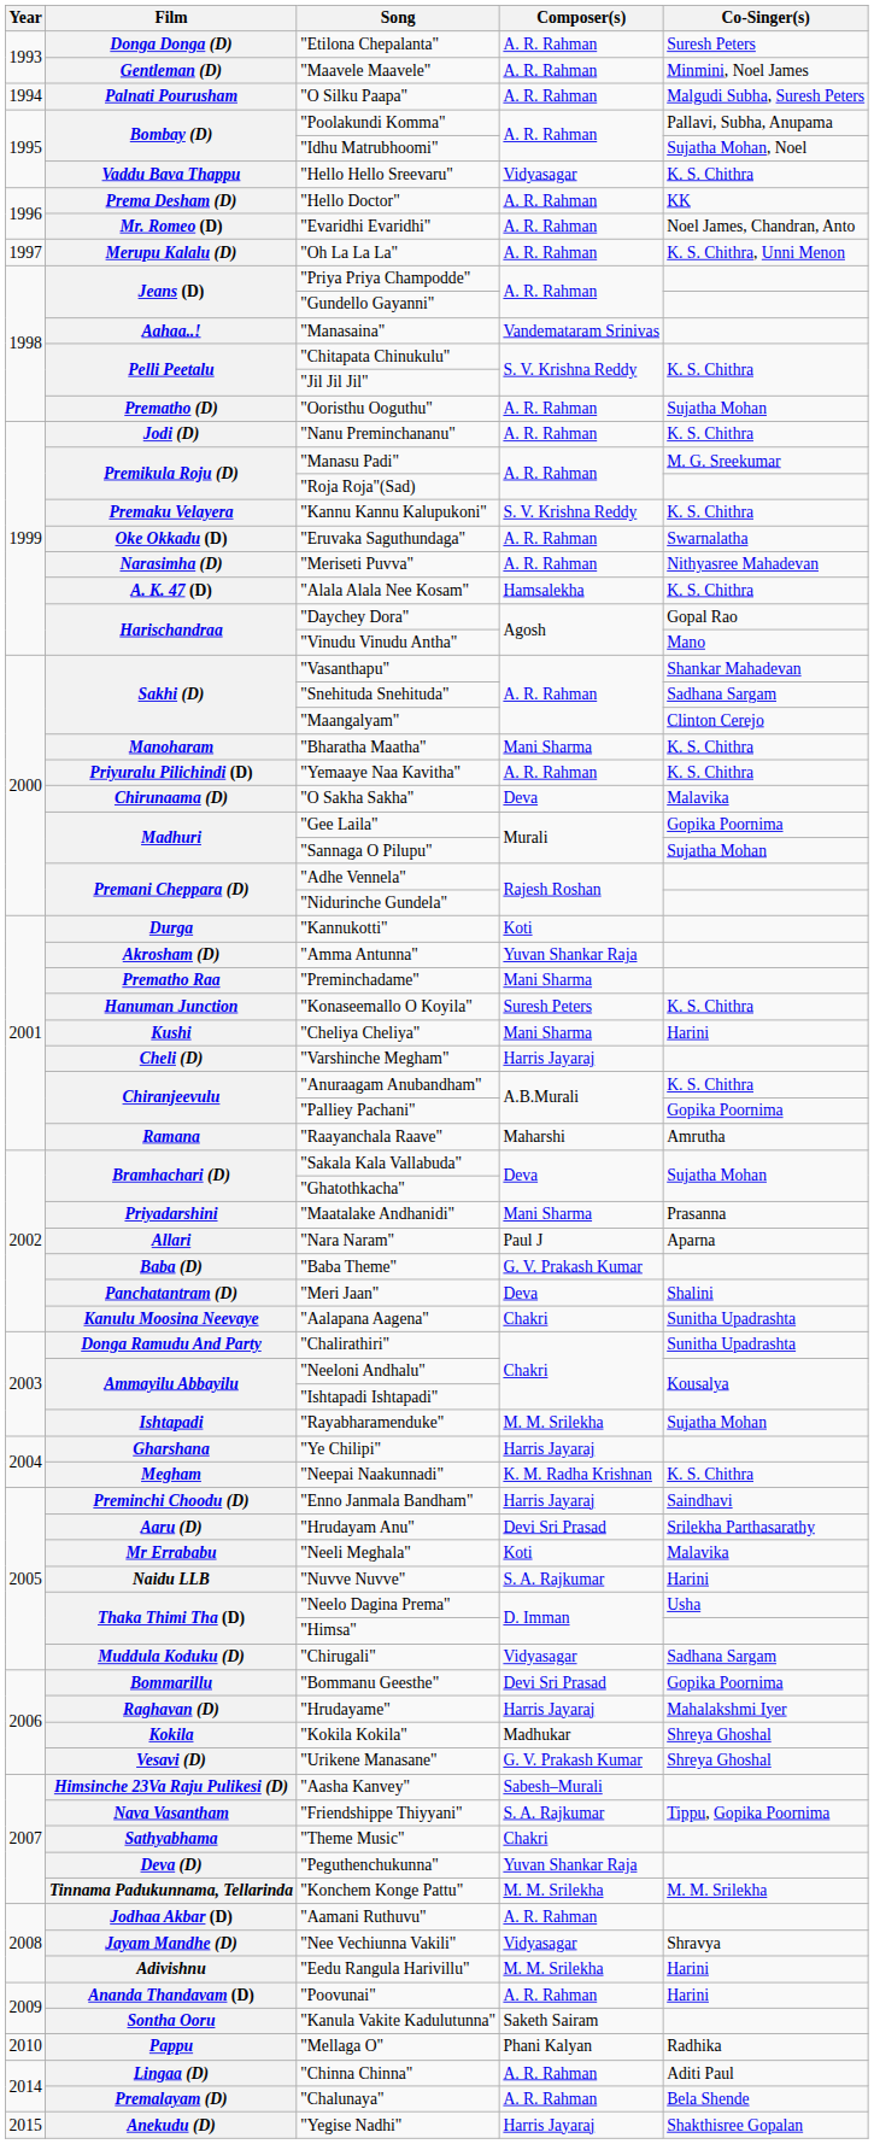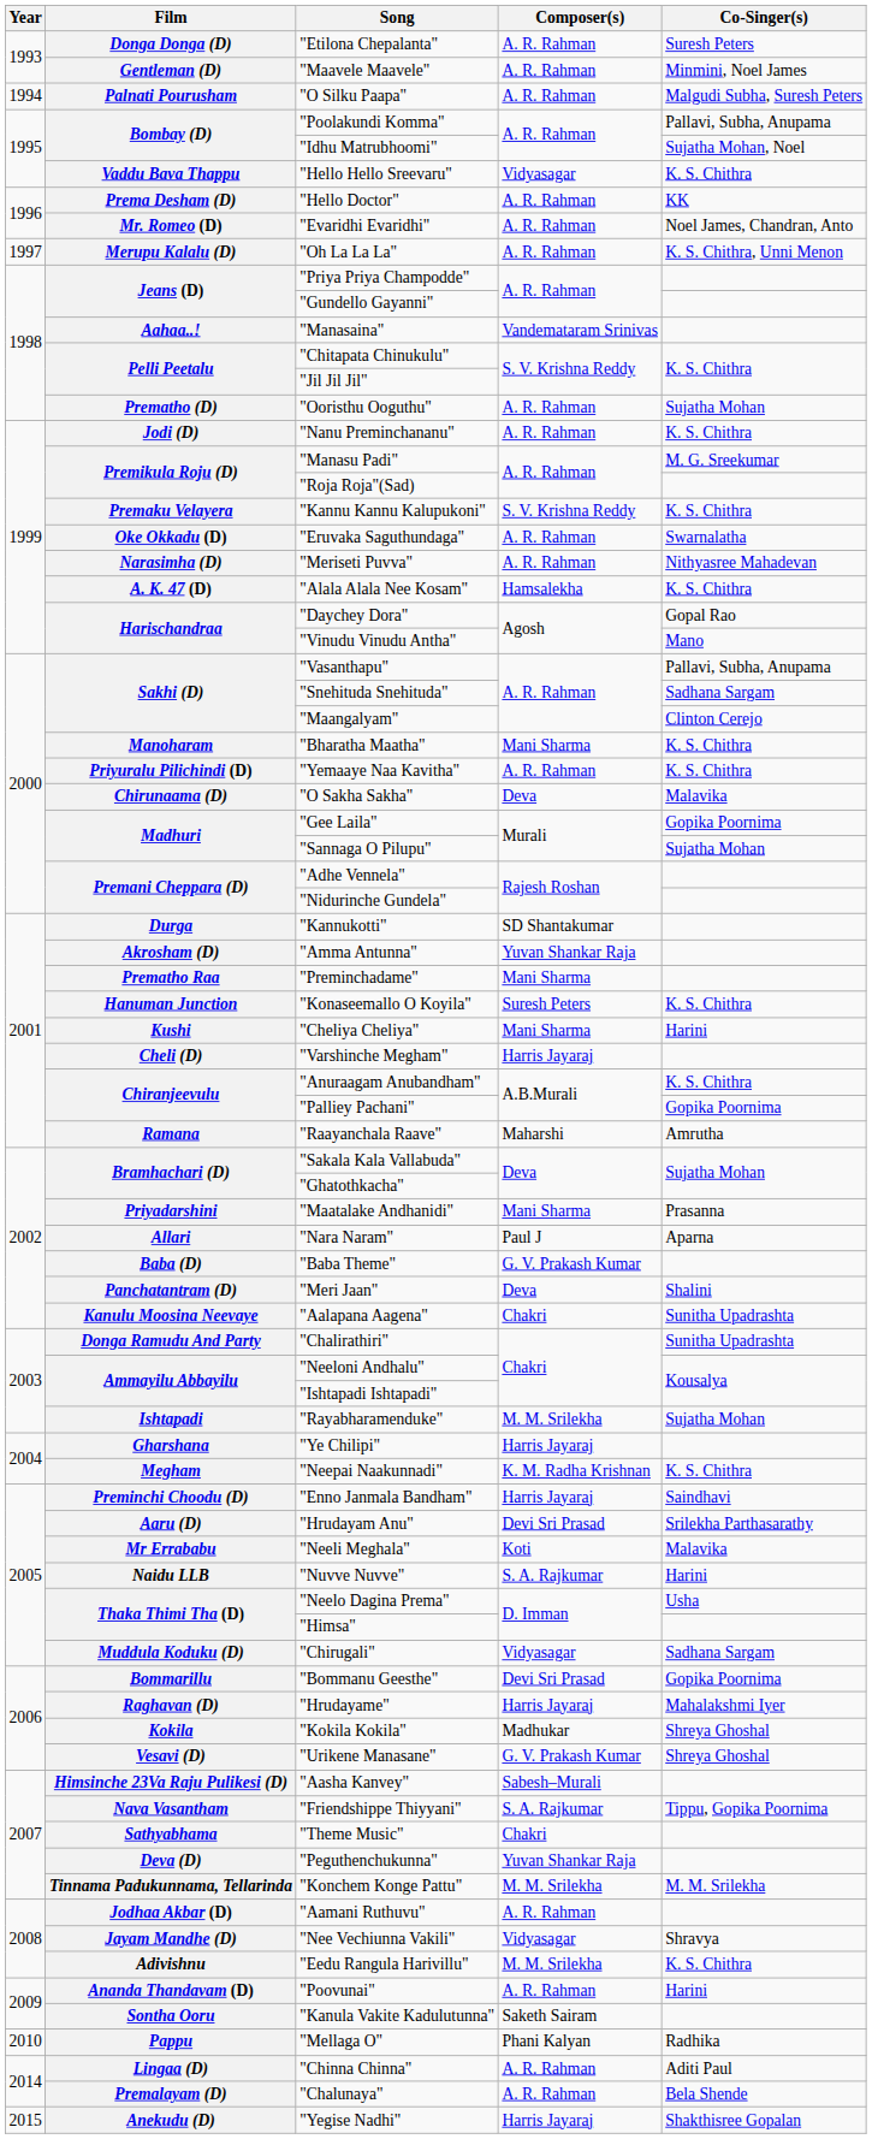"Vasanthapu" | Co-Singer(s): Shankar Mahadevan -> Pallavi, Subha, Anupama
"Kannukotti" | Composer(s): Koti -> SD Shantakumar
"Eedu Rangula Harivillu" | Co-Singer(s): Harini -> K. S. Chithra
